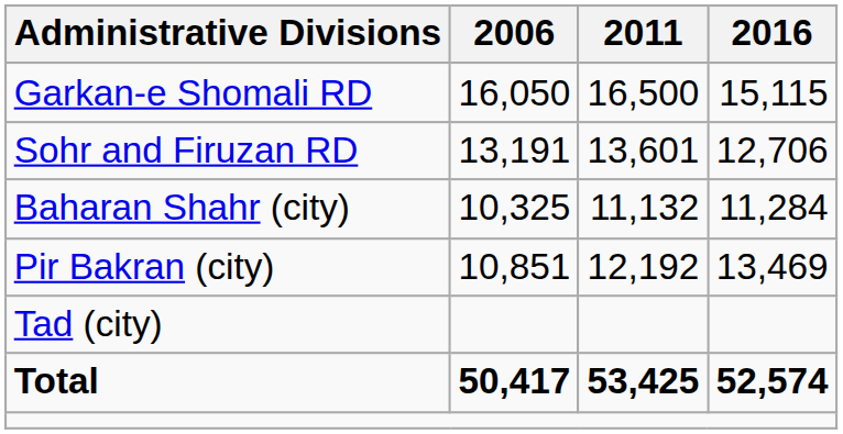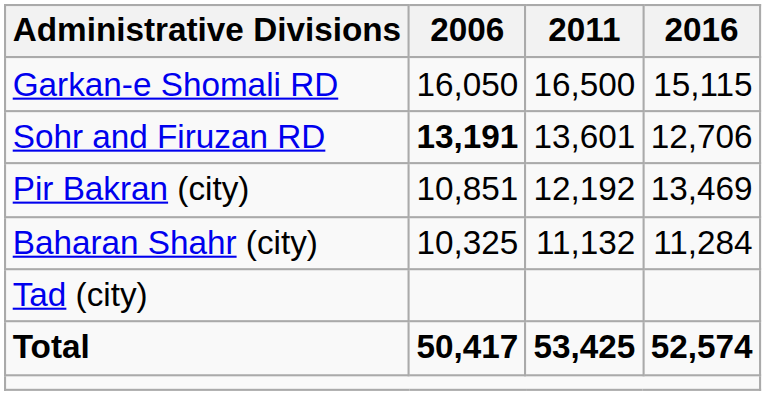Sohr and Firuzan RD | 2006: normal -> bold
rows swapped: Baharan Shahr (city) <-> Pir Bakran (city)
